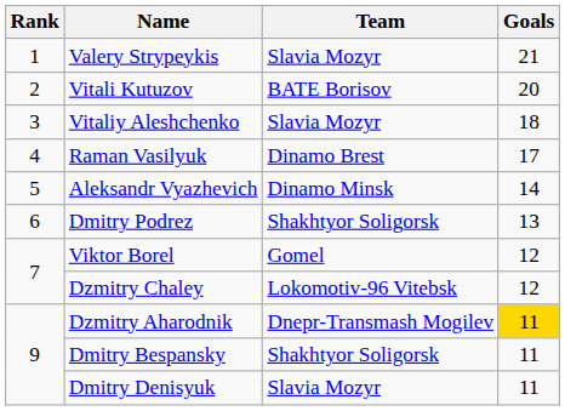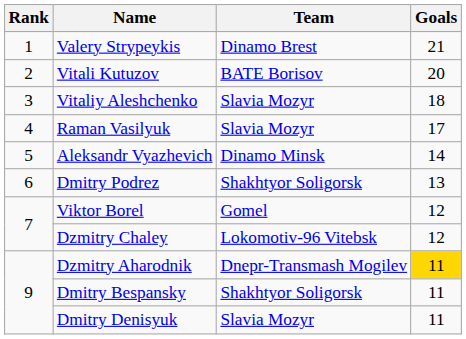Valery Strypeykis | Team: Slavia Mozyr -> Dinamo Brest
Raman Vasilyuk | Team: Dinamo Brest -> Slavia Mozyr
